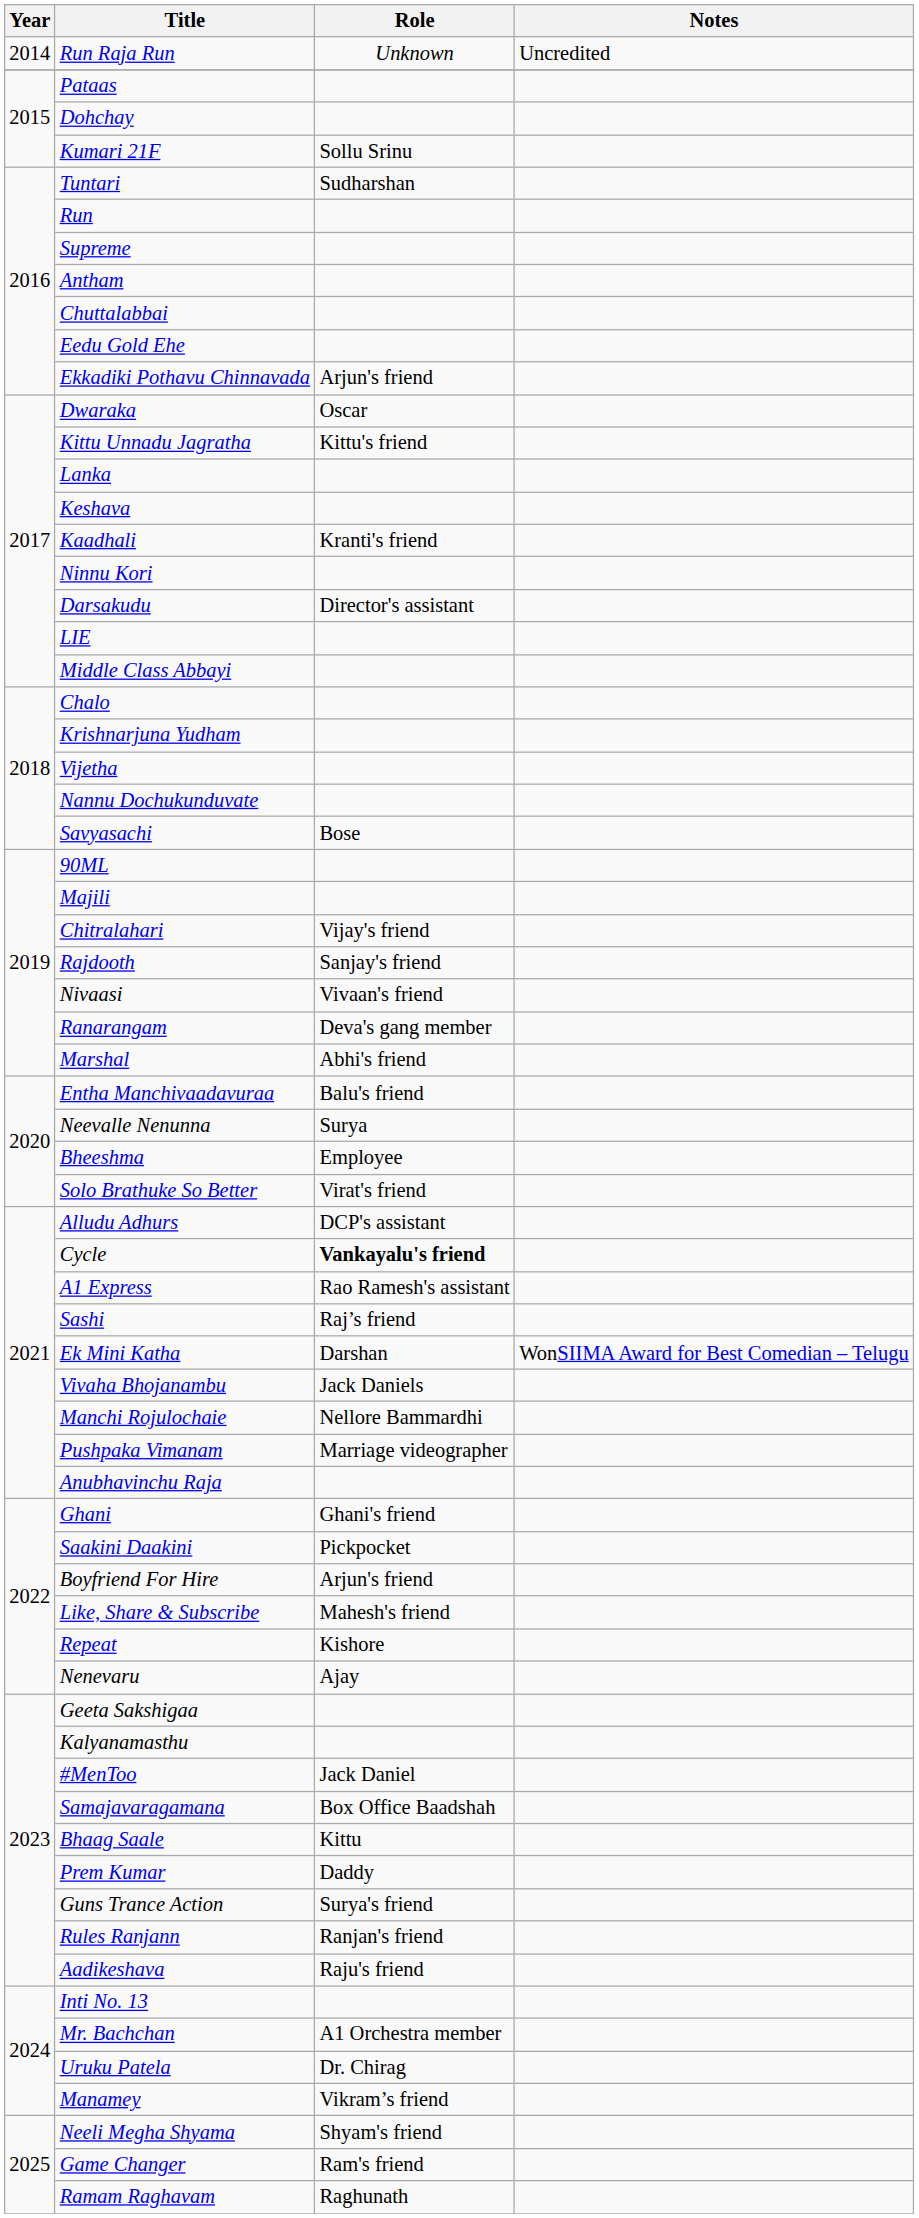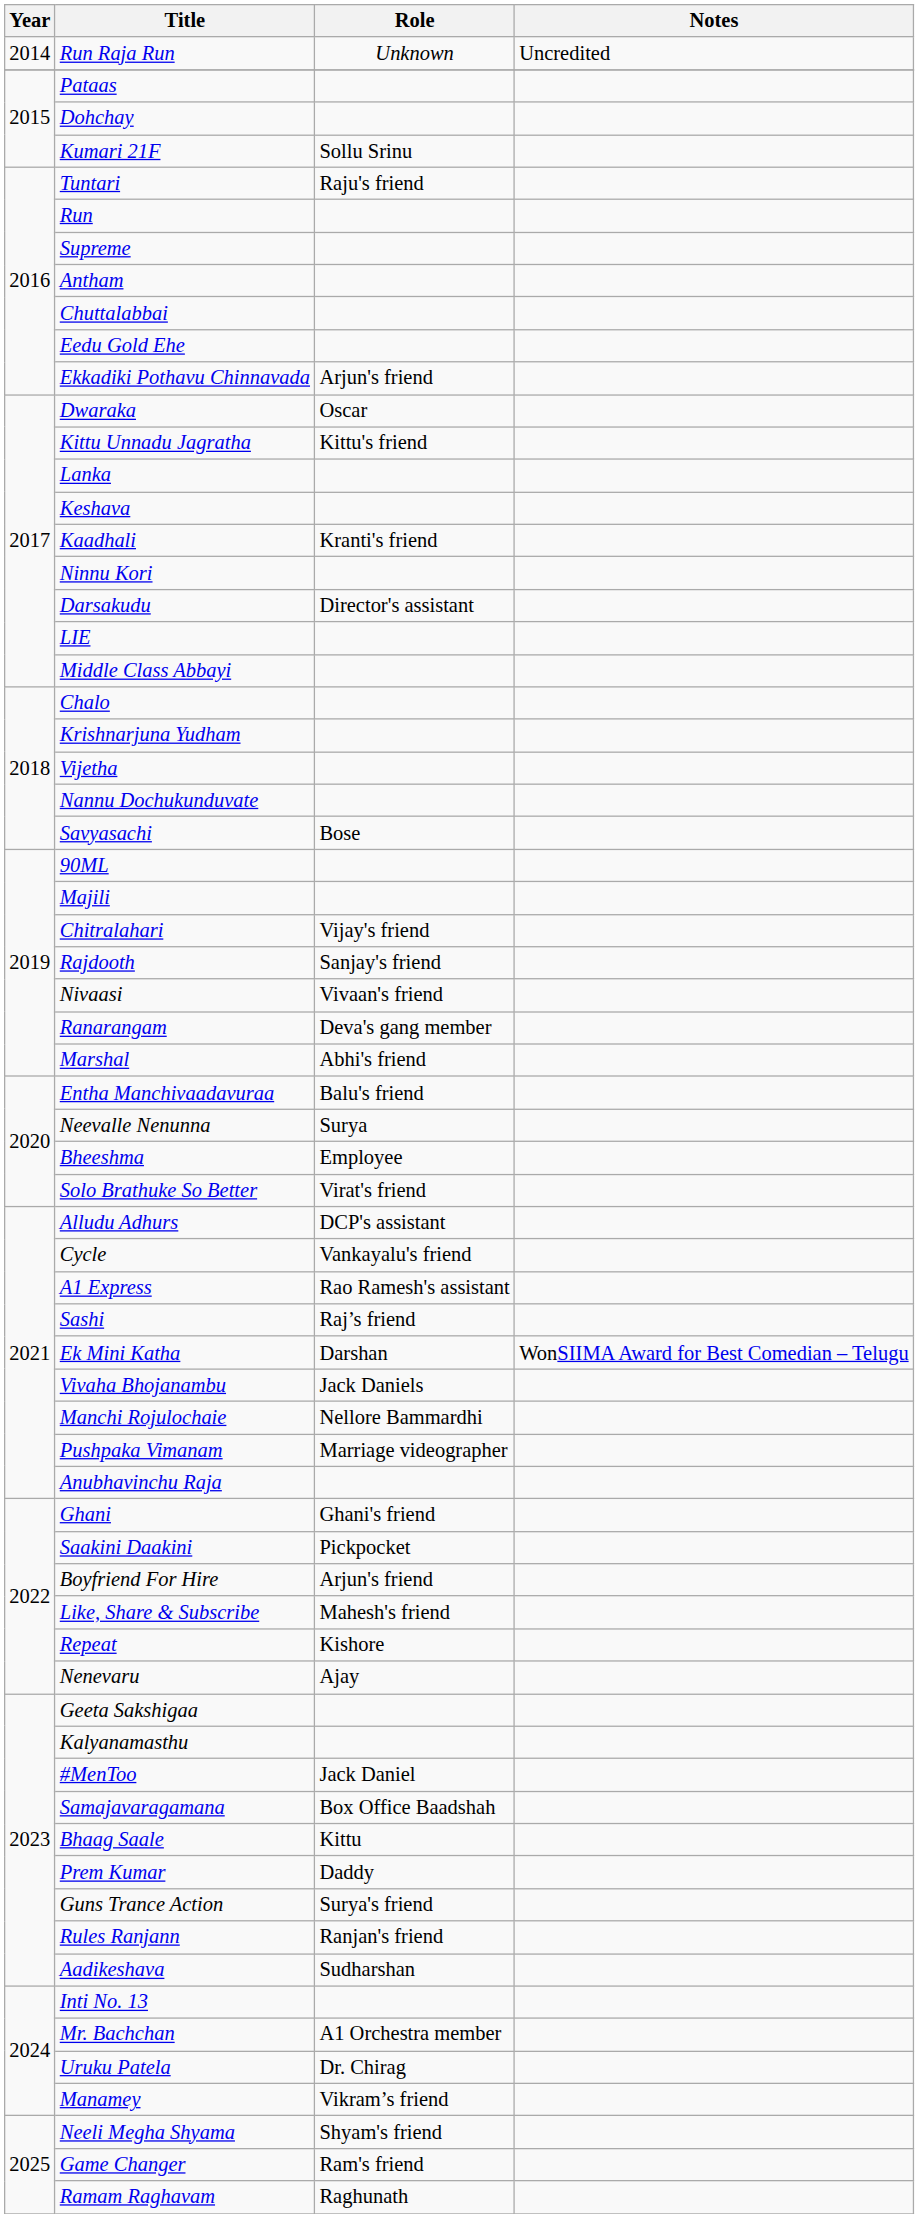Tuntari | Role: Sudharshan -> Raju's friend
Cycle | Role: bold -> normal
Aadikeshava | Role: Raju's friend -> Sudharshan
